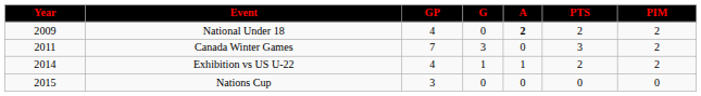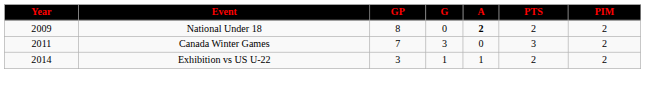National Under 18 | GP: 4 -> 8
Exhibition vs US U-22 | GP: 4 -> 3
- row: 2015 | Nations Cup | 3 | 0 | 0 | 0 | 0
